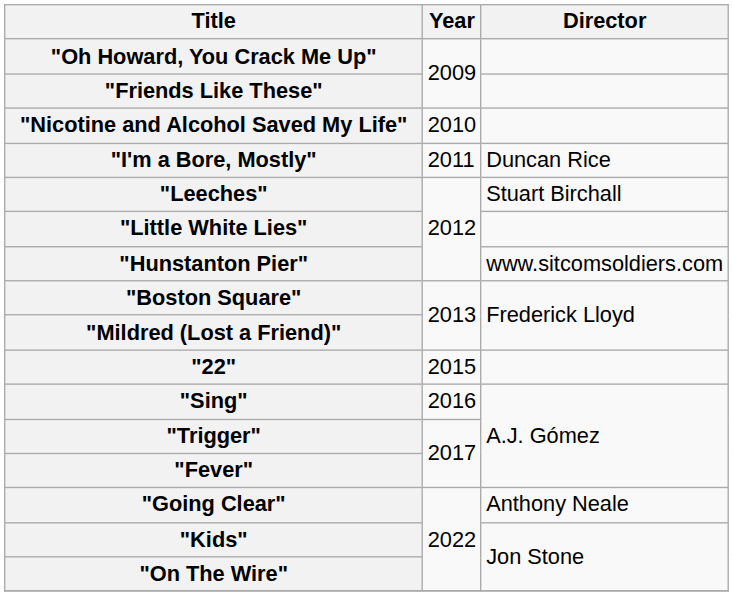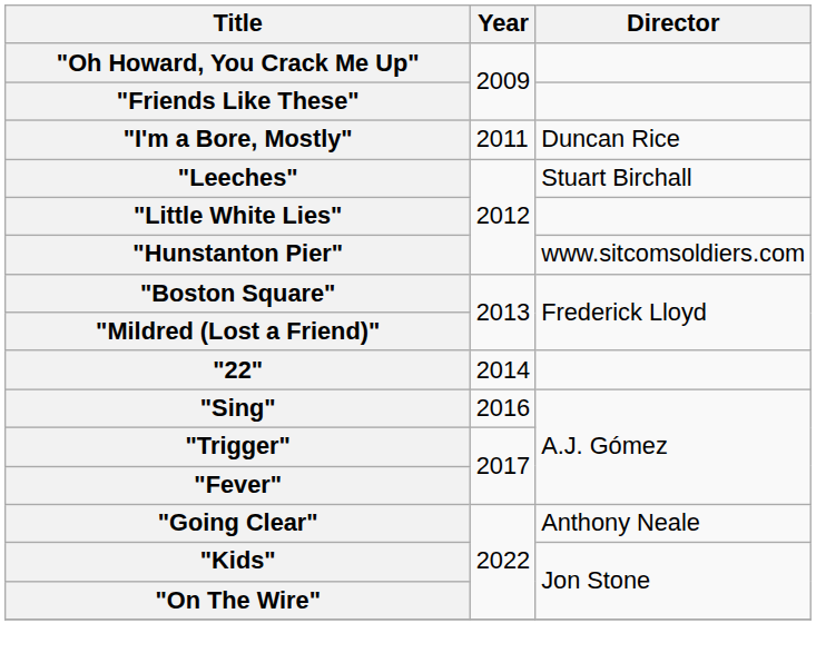- row: "Nicotine and Alcohol Saved My Life" | 2010
"22" | Year: 2015 -> 2014
